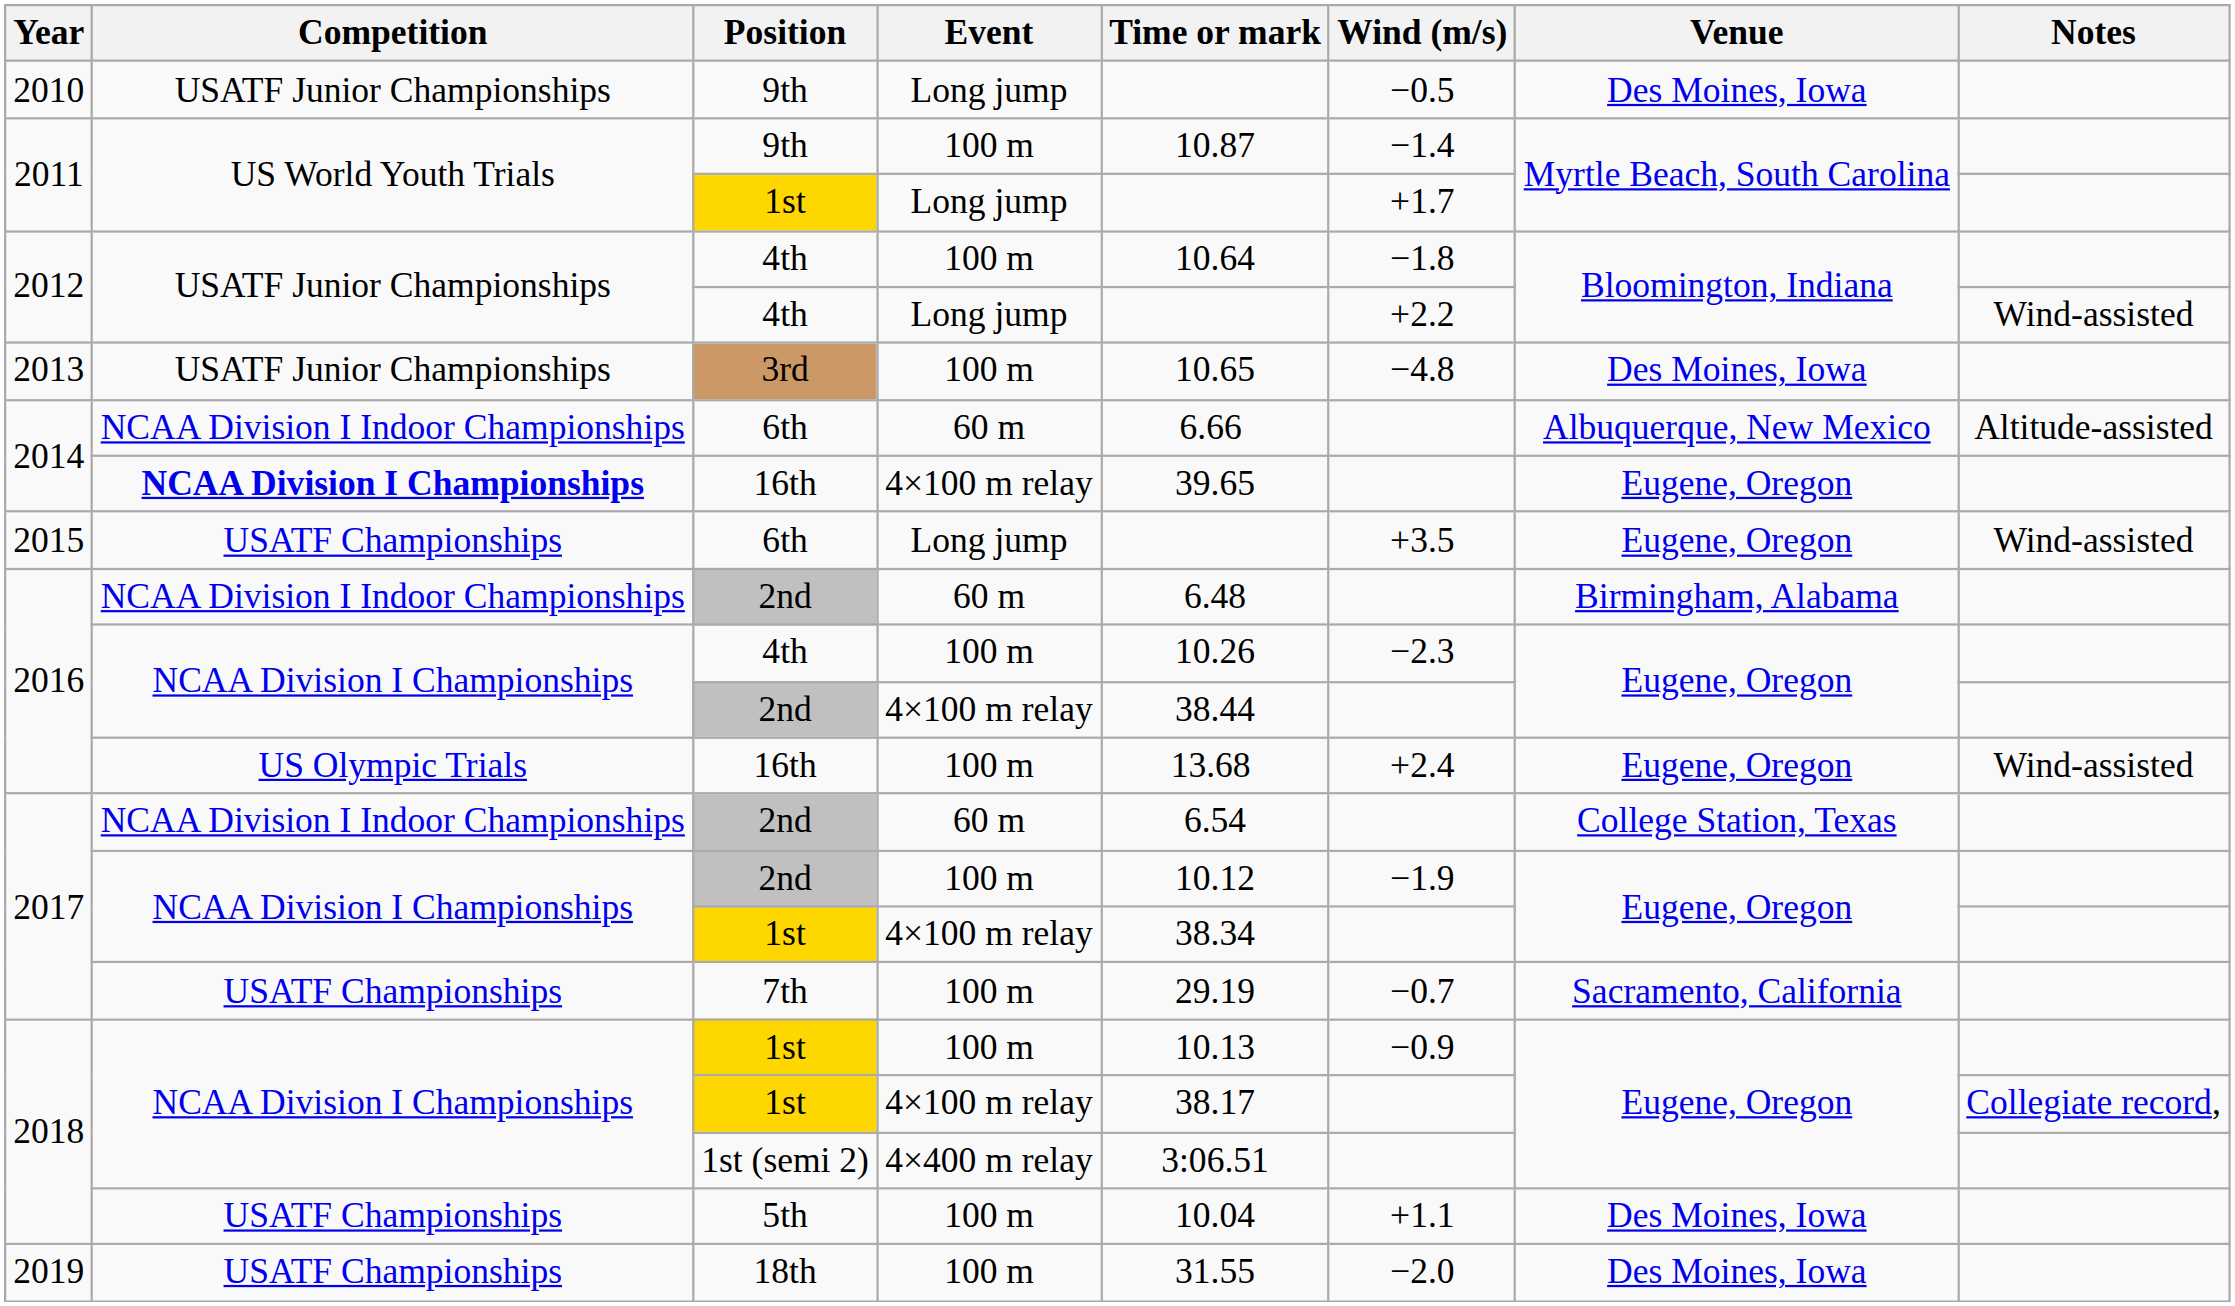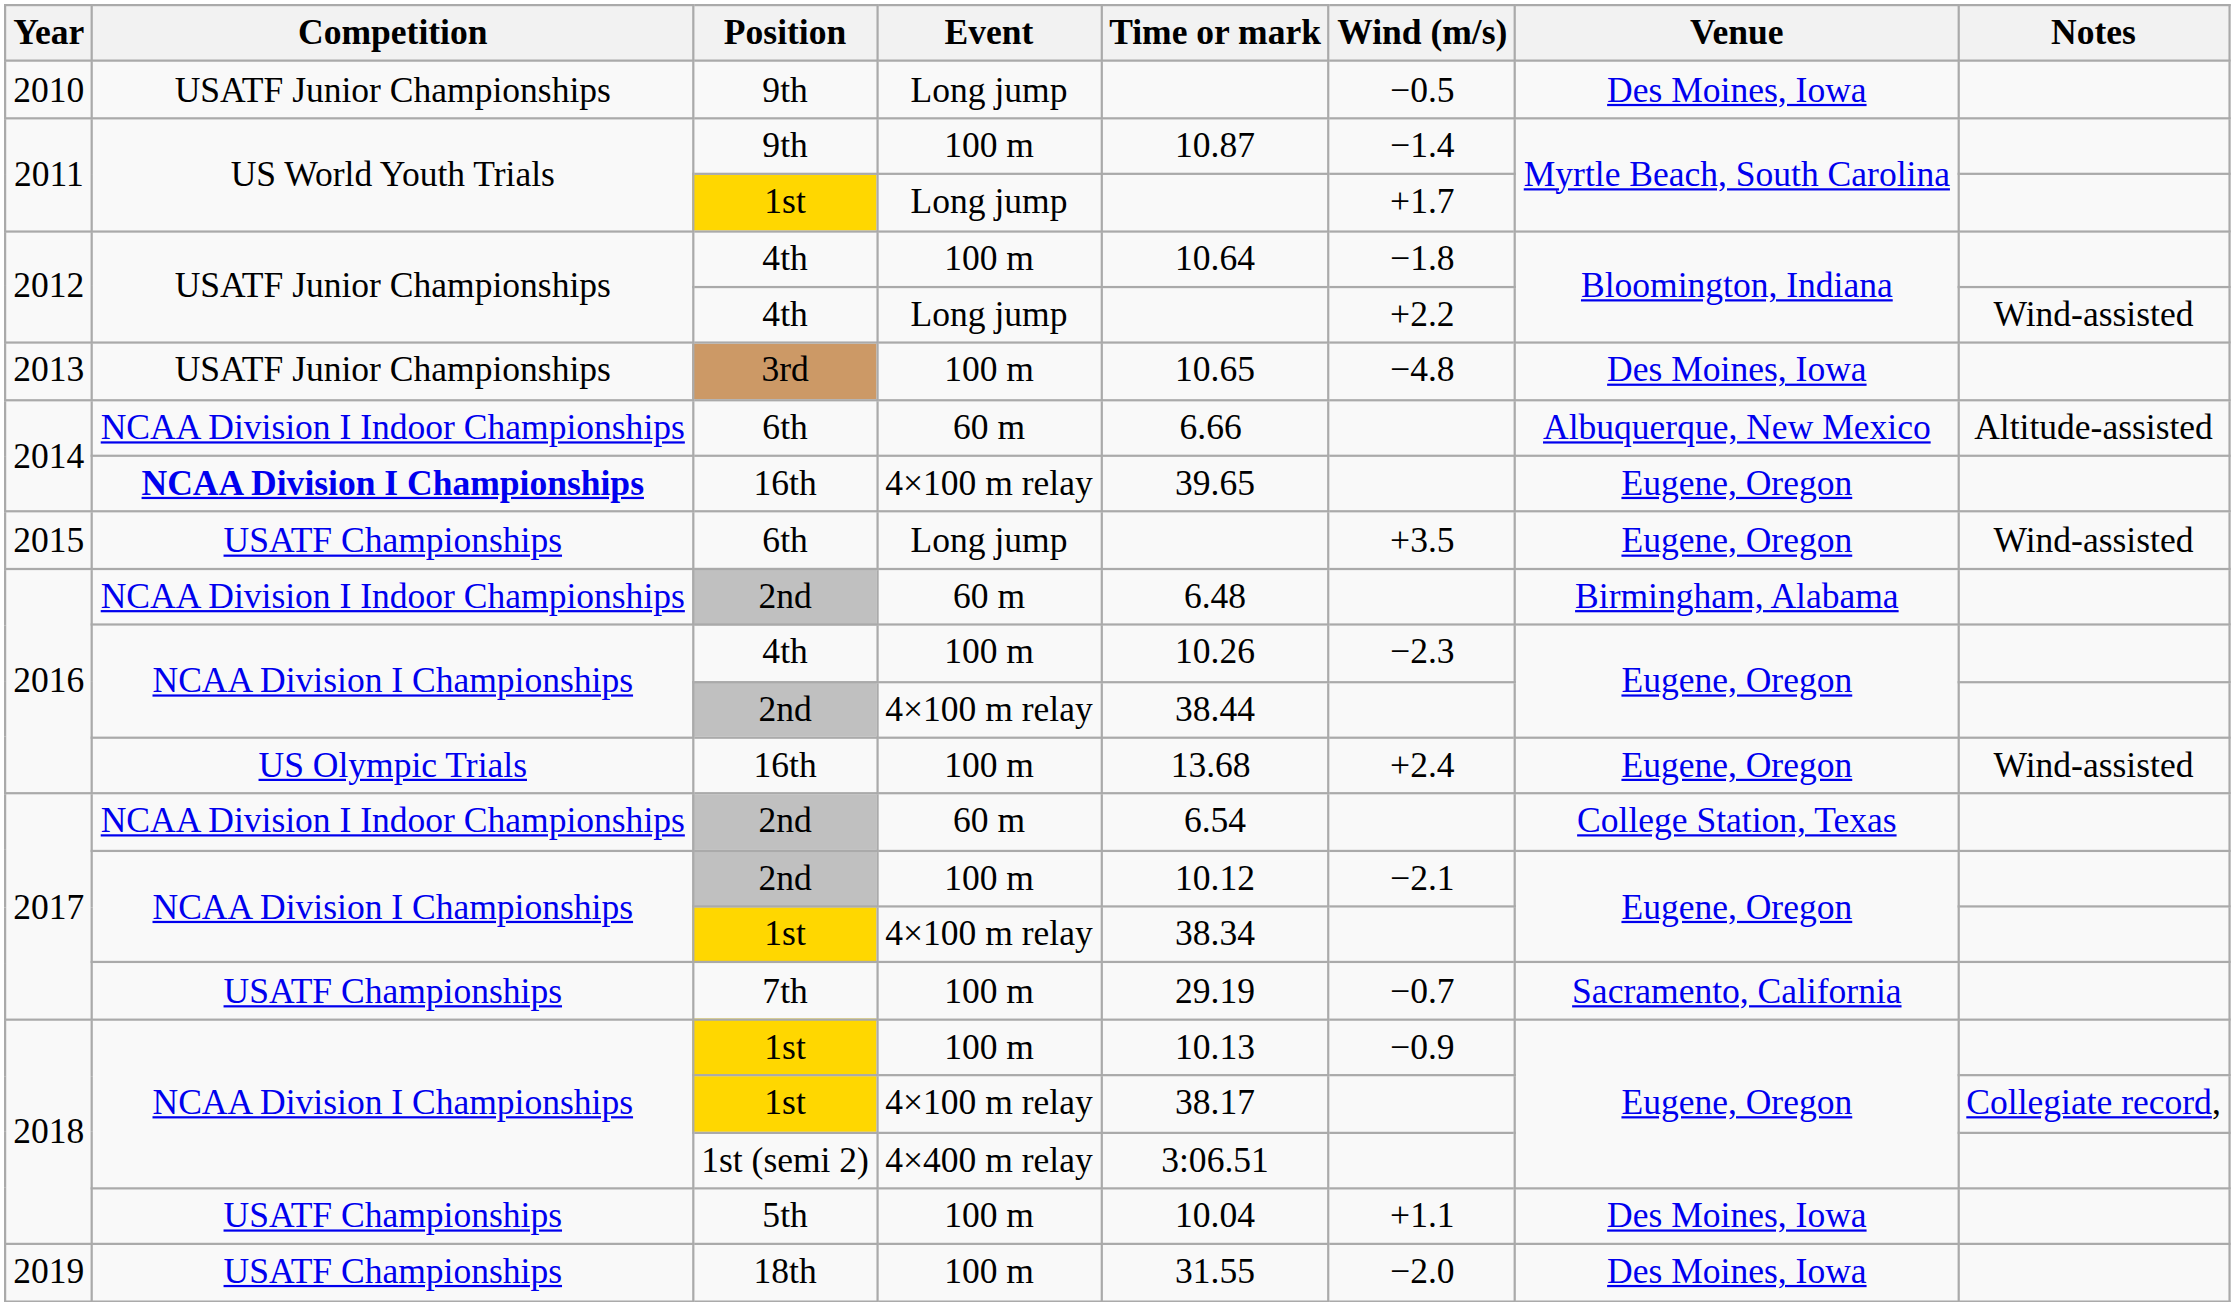2nd / 100 m | Wind (m/s): −1.9 -> −2.1
